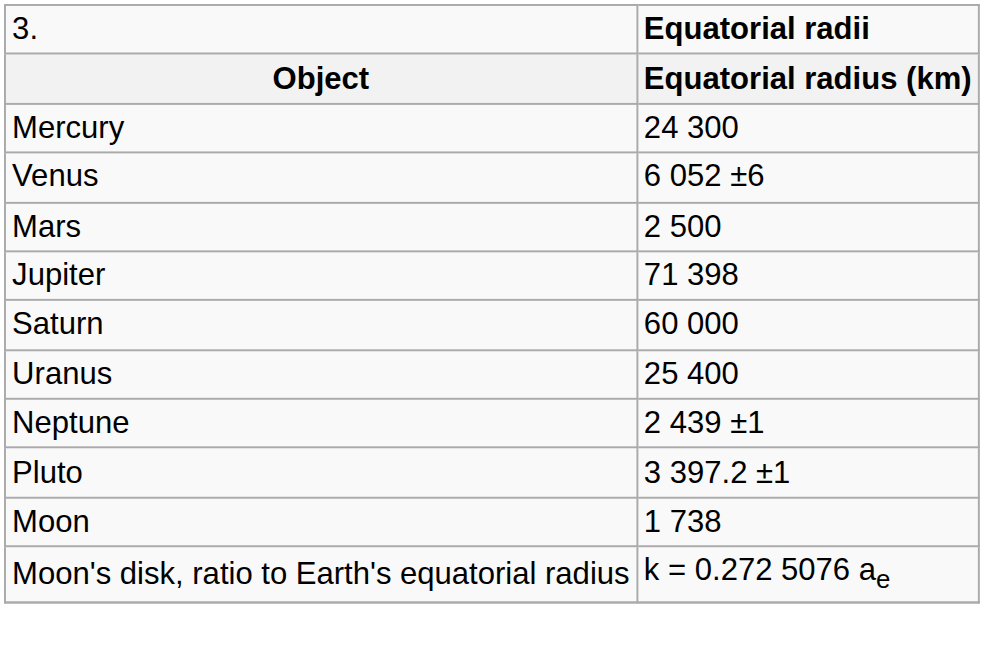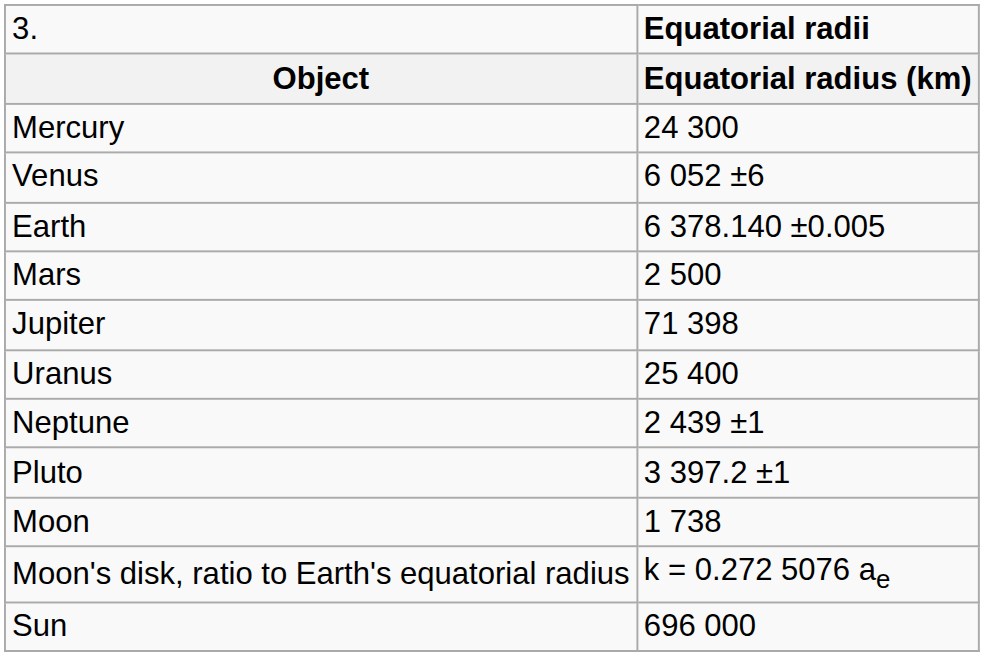+ row: Earth | 6 378.140 ±0.005
- row: Saturn | 60 000
+ row: Sun | 696 000
